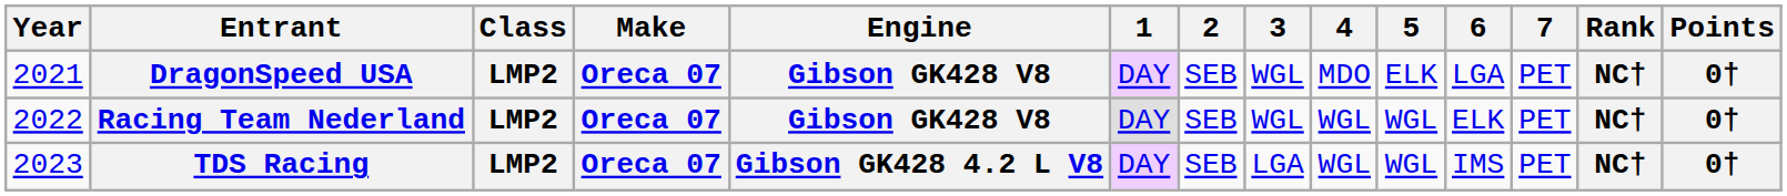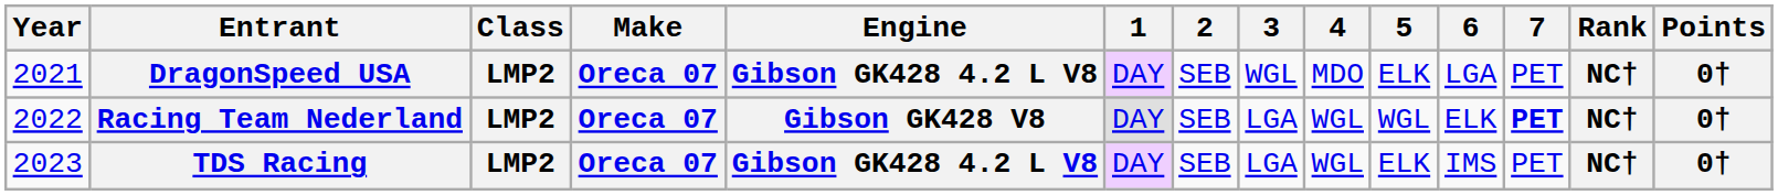DragonSpeed USA | Engine: Gibson GK428 V8 -> Gibson GK428 4.2 L V8
Racing Team Nederland | 3: WGL -> LGA
Racing Team Nederland | 7: normal -> bold
TDS Racing | 5: WGL -> ELK
